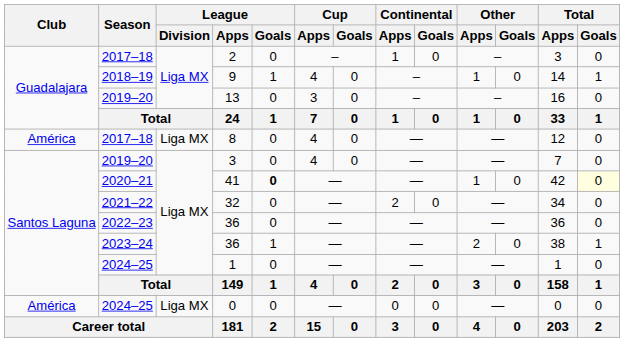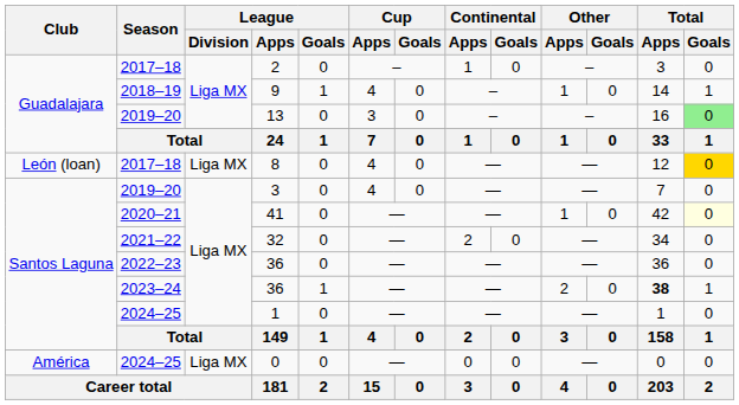13 | Total / Goals: no background -> lightgreen background
8 | Club: América -> León (loan)
8 | Total / Goals: no background -> gold background
41 | League / Goals: bold -> normal
2023–24 / 36 | Total / Apps: normal -> bold
